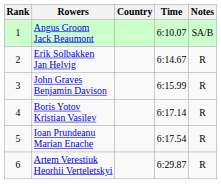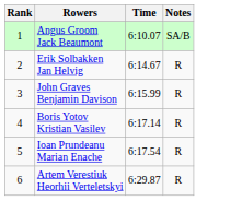- column: Country
